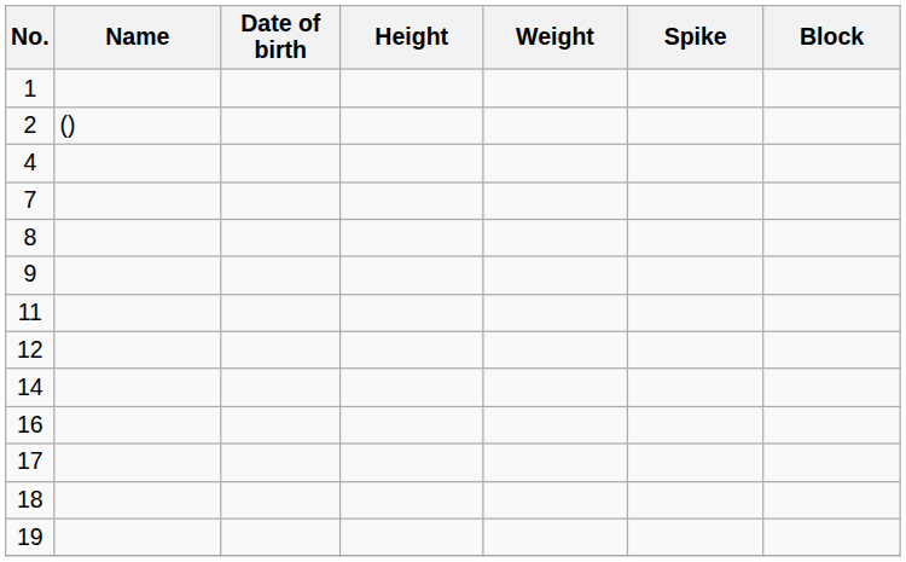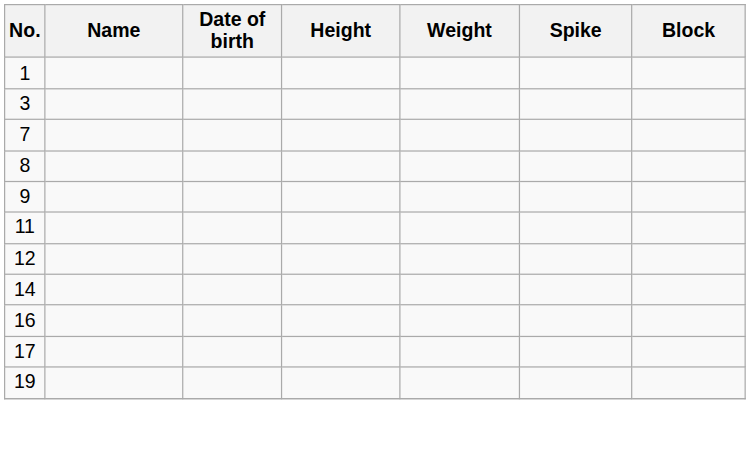- row: 2 | ()
+ row: 3
- row: 4
- row: 18
